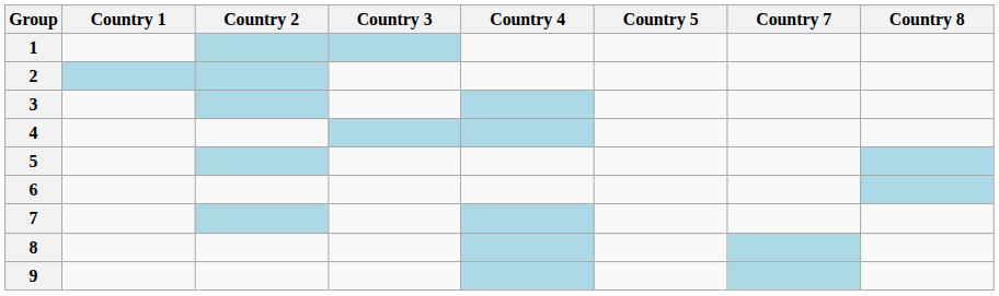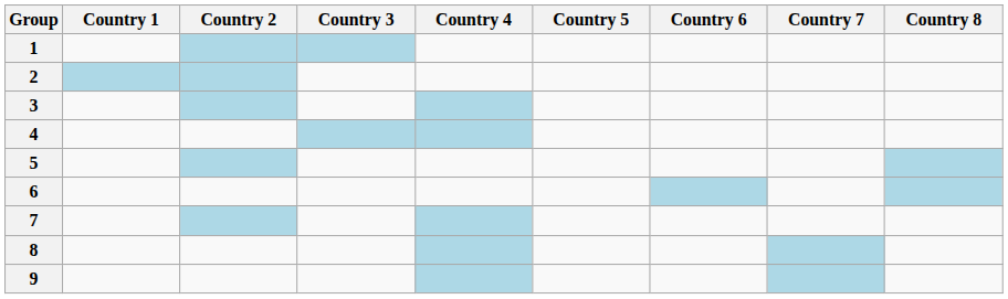+ column: Country 6
